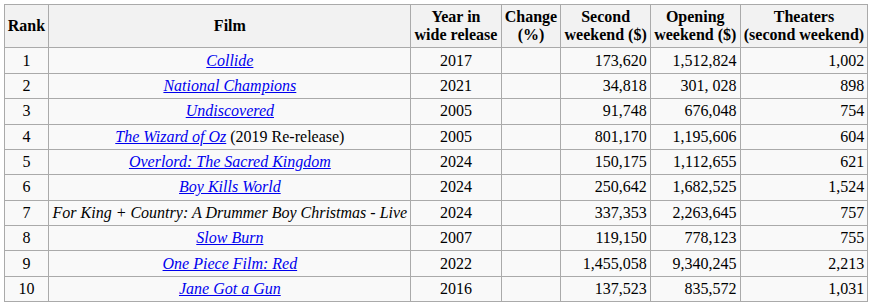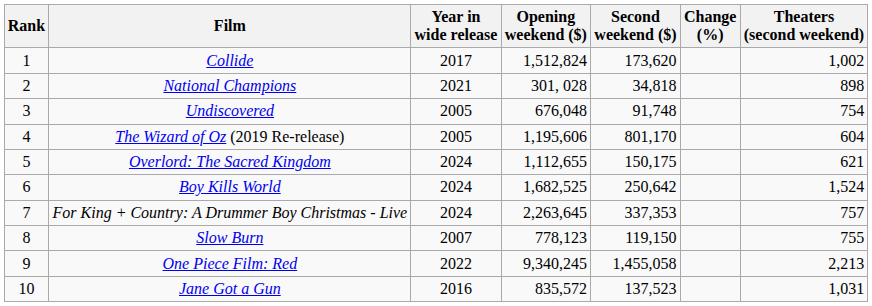columns swapped: Opening weekend ($) <-> Change (%)
